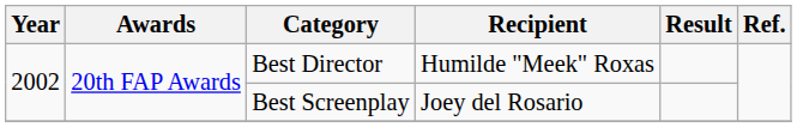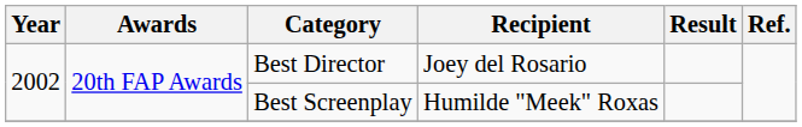Best Director | Recipient: Humilde "Meek" Roxas -> Joey del Rosario
Best Screenplay | Recipient: Joey del Rosario -> Humilde "Meek" Roxas
